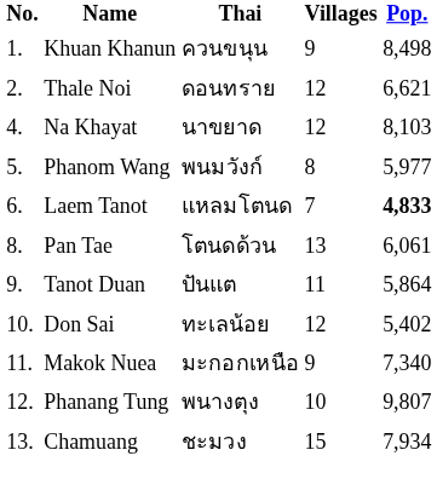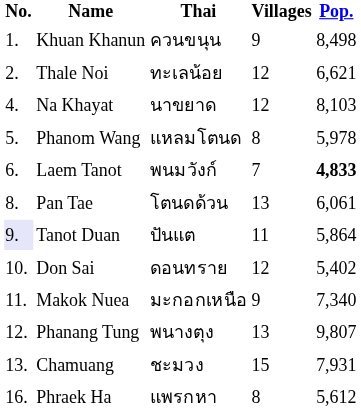Thale Noi | Thai: ดอนทราย -> ทะเลน้อย
Phanom Wang | Thai: พนมวังก์ -> แหลมโตนด
Phanom Wang | Pop.: 5,977 -> 5,978
Laem Tanot | Thai: แหลมโตนด -> พนมวังก์
Tanot Duan | No.: no background -> lavender background
Don Sai | Thai: ทะเลน้อย -> ดอนทราย
Phanang Tung | Villages: 10 -> 13
Chamuang | Pop.: 7,934 -> 7,931
+ row: 16. | Phraek Ha | แพรกหา | 8 | 5,612
